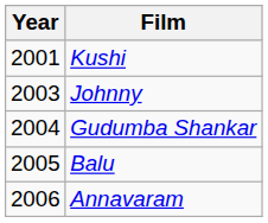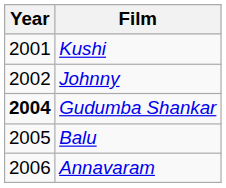Johnny | Year: 2003 -> 2002
Gudumba Shankar | Year: normal -> bold
